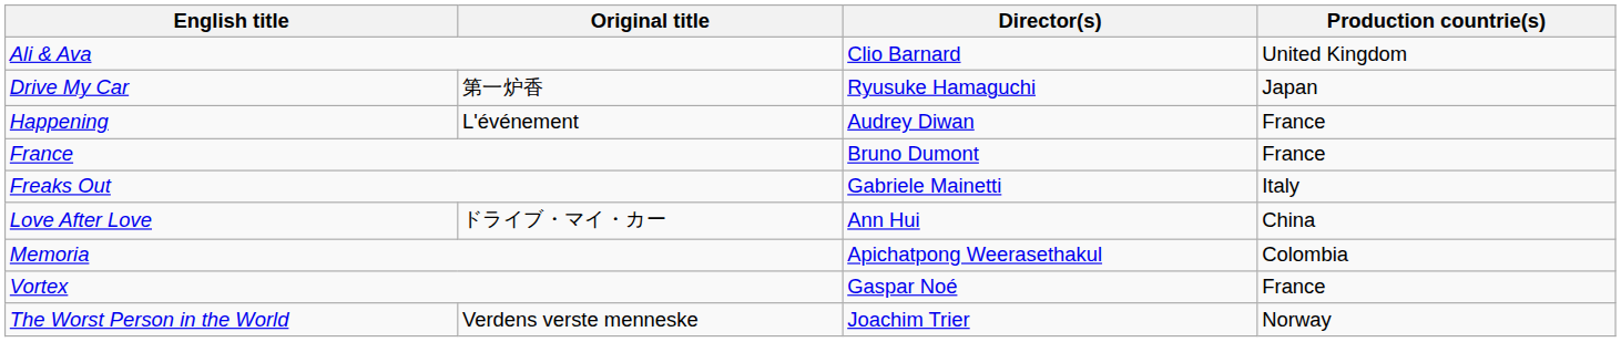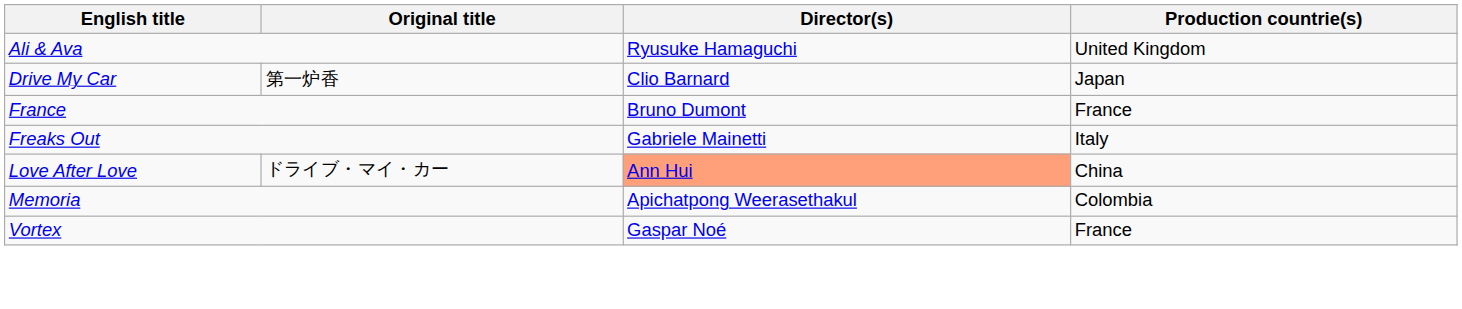Ali & Ava | Director(s): Clio Barnard -> Ryusuke Hamaguchi
Drive My Car | Director(s): Ryusuke Hamaguchi -> Clio Barnard
- row: Happening | L'événement | Audrey Diwan | France
Love After Love | Director(s): no background -> lightsalmon background
- row: The Worst Person in the World | Verdens verste menneske | Joachim Trier | Norway
